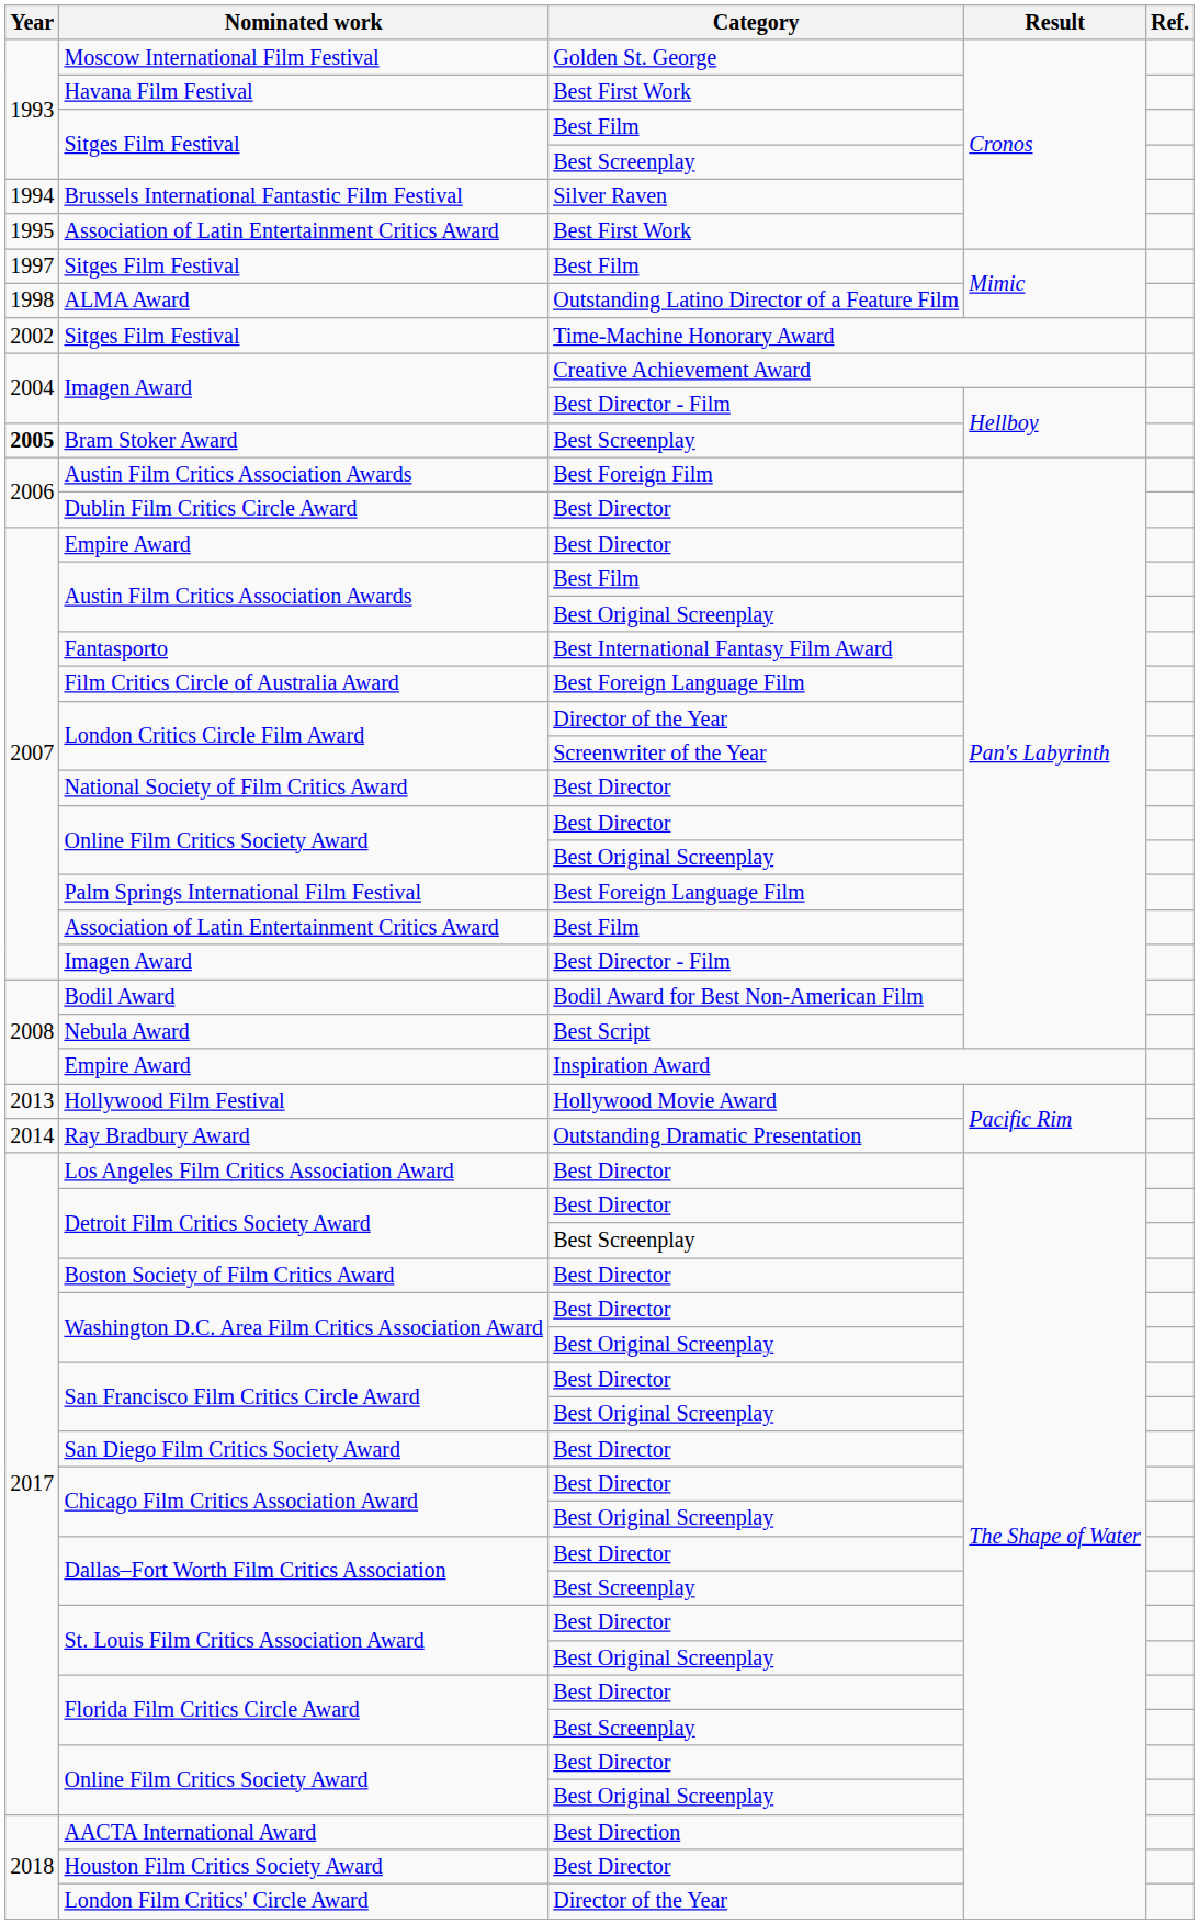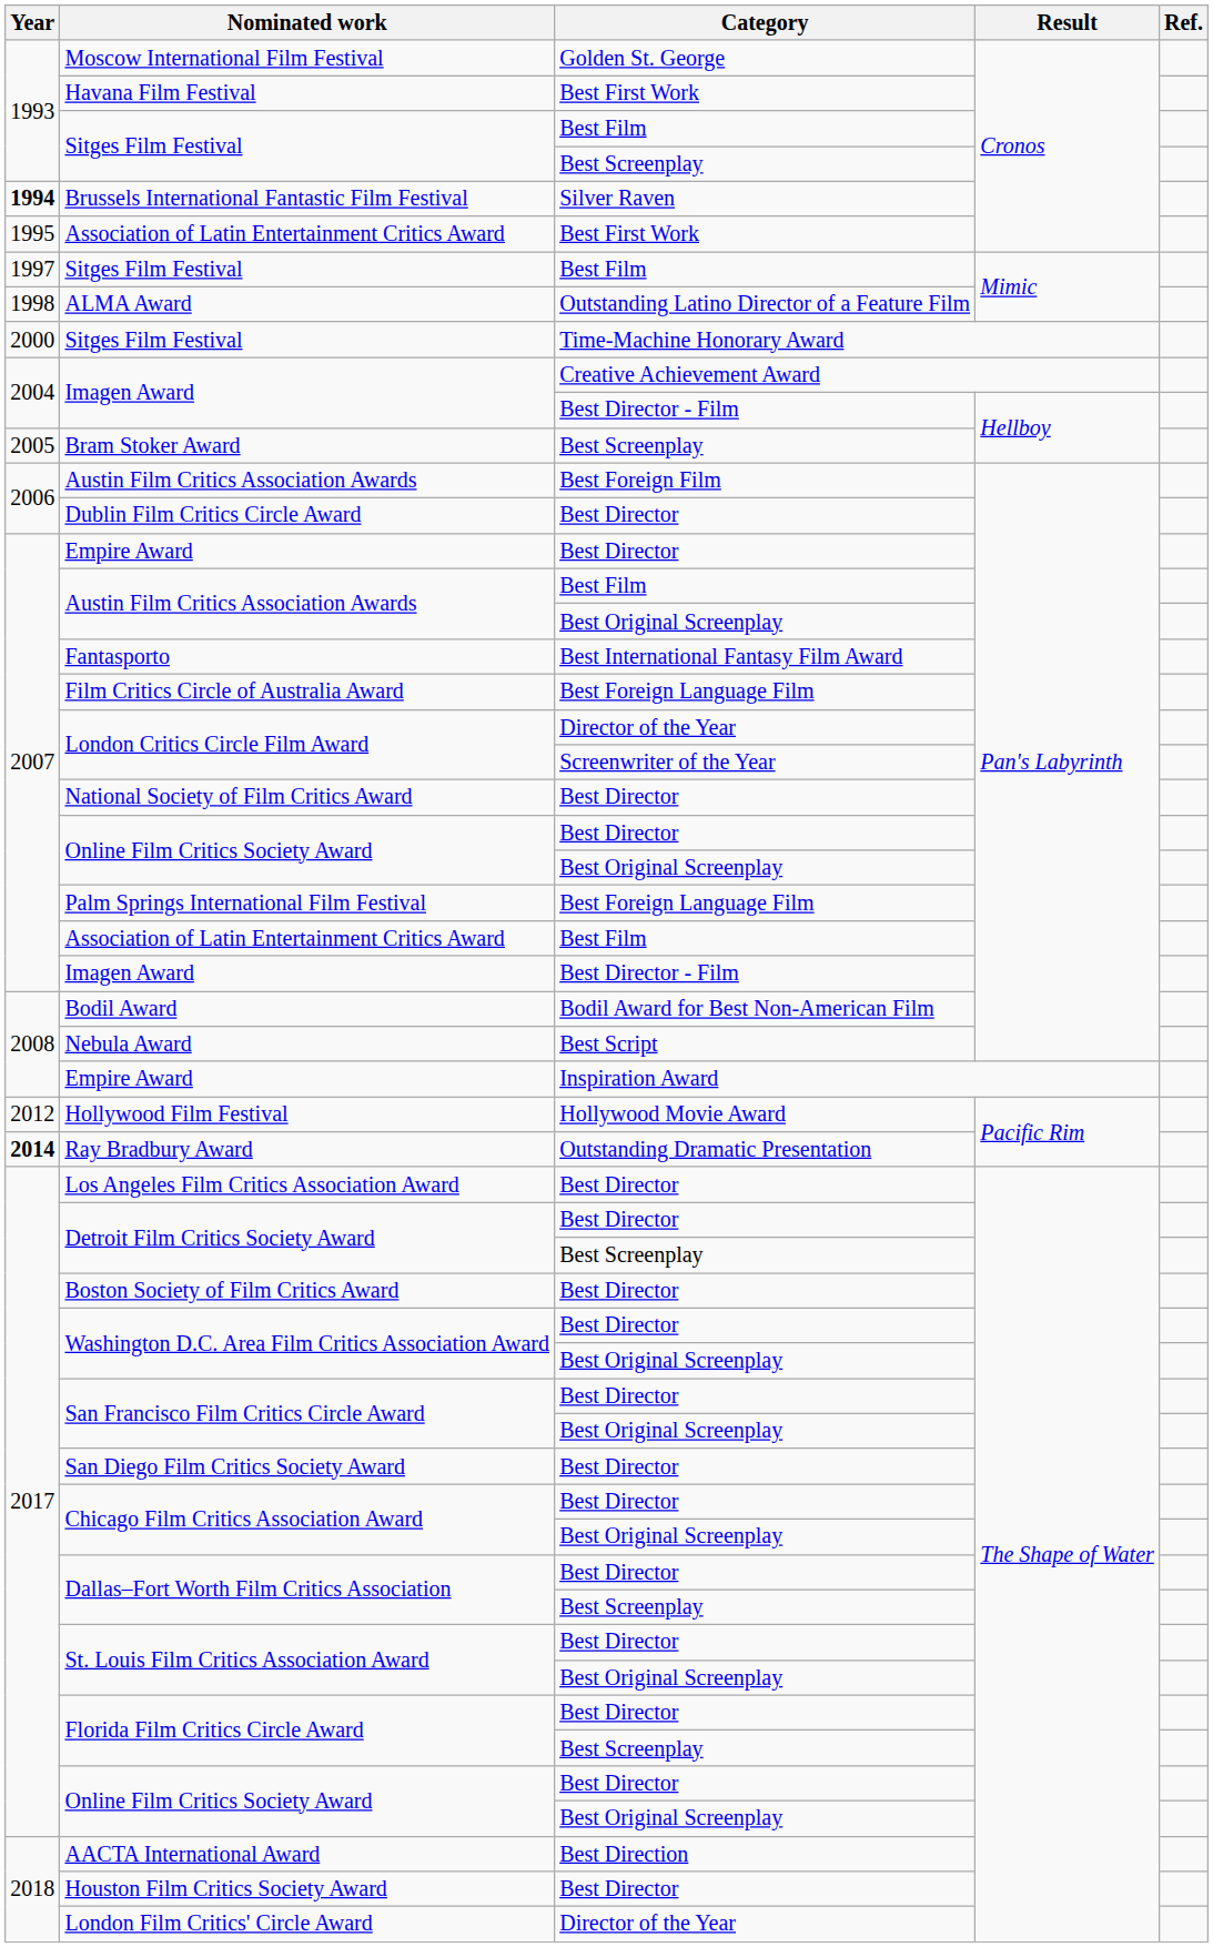Brussels International Fantastic Film Festival | Year: normal -> bold
Sitges Film Festival / Time-Machine Honorary Award | Year: 2002 -> 2000
Bram Stoker Award | Year: bold -> normal
Hollywood Film Festival | Year: 2013 -> 2012
Ray Bradbury Award | Year: normal -> bold
